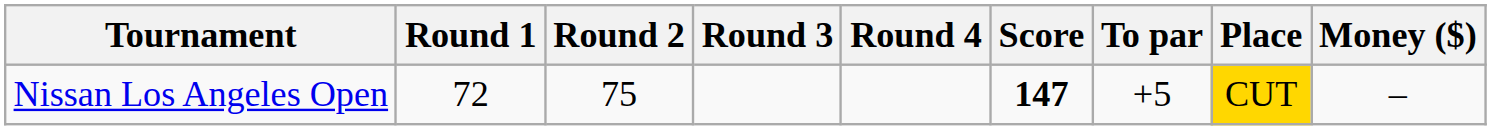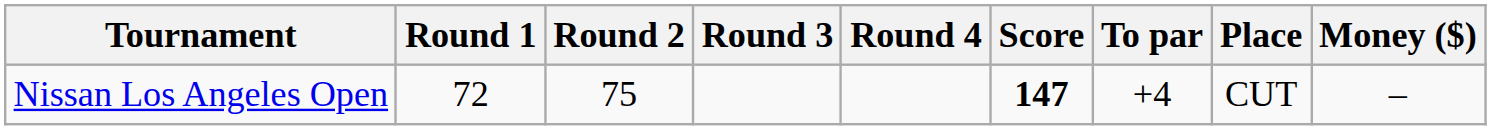Nissan Los Angeles Open | To par: +5 -> +4
Nissan Los Angeles Open | Place: gold background -> no background
